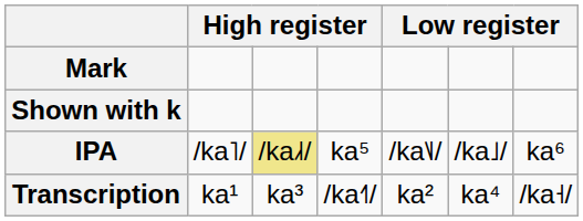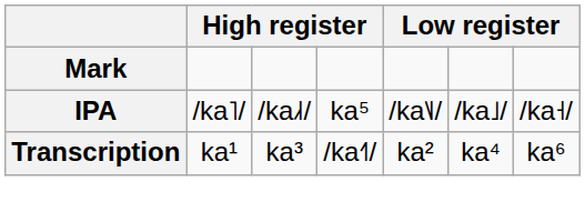- row: Shown with k
IPA | column 3: khaki background -> no background
IPA | column 7: ka⁶ -> /ka˧/
Transcription | column 7: /ka˧/ -> ka⁶
